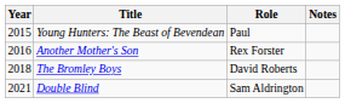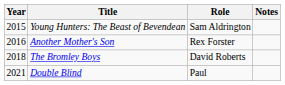Young Hunters: The Beast of Bevendean | Role: Paul -> Sam Aldrington
Double Blind | Role: Sam Aldrington -> Paul
